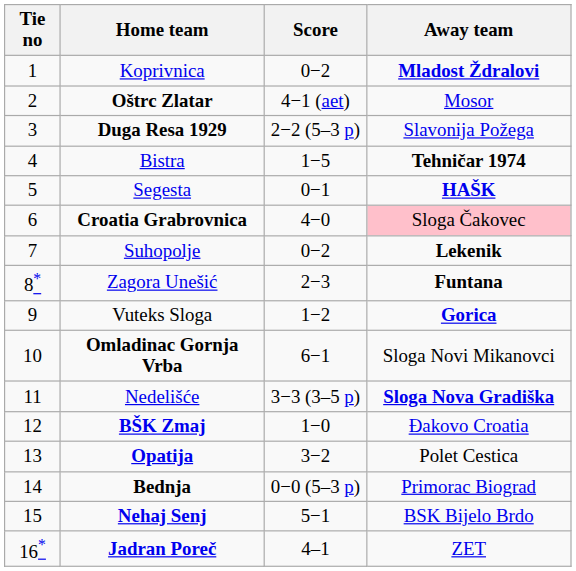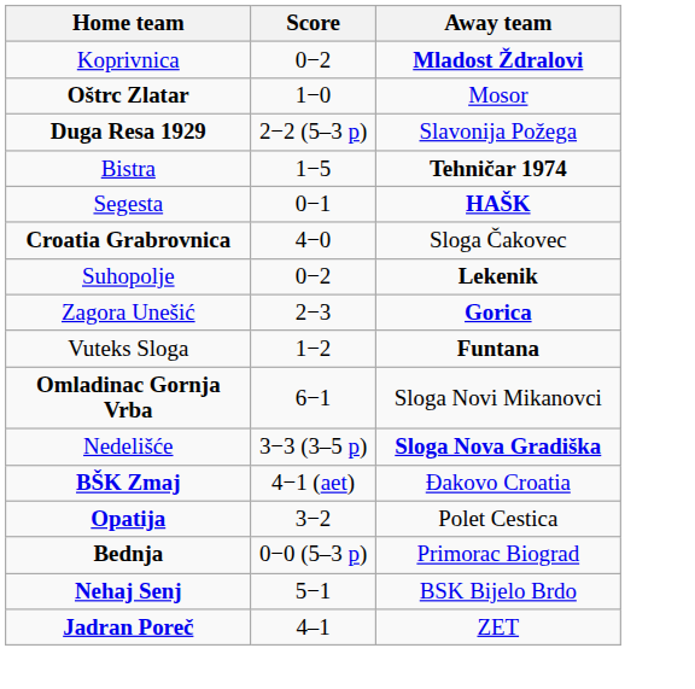- column: Tie no | 1 | 2 | 3 | 4 | 5 | 6 | 7 | 8* | 9 | 10 | 11 | 12 | 13 | 14 | 15 | 16*
Oštrc Zlatar | Score: 4−1 (aet) -> 1−0
Croatia Grabrovnica | Away team: pink background -> no background
Zagora Unešić | Away team: Funtana -> Gorica
Vuteks Sloga | Away team: Gorica -> Funtana
BŠK Zmaj | Score: 1−0 -> 4−1 (aet)
